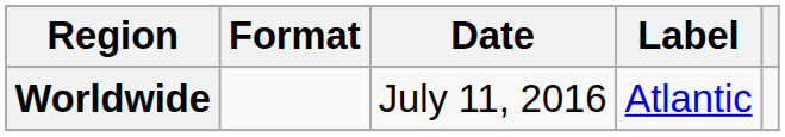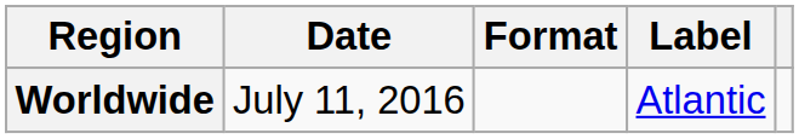columns swapped: Date <-> Format
